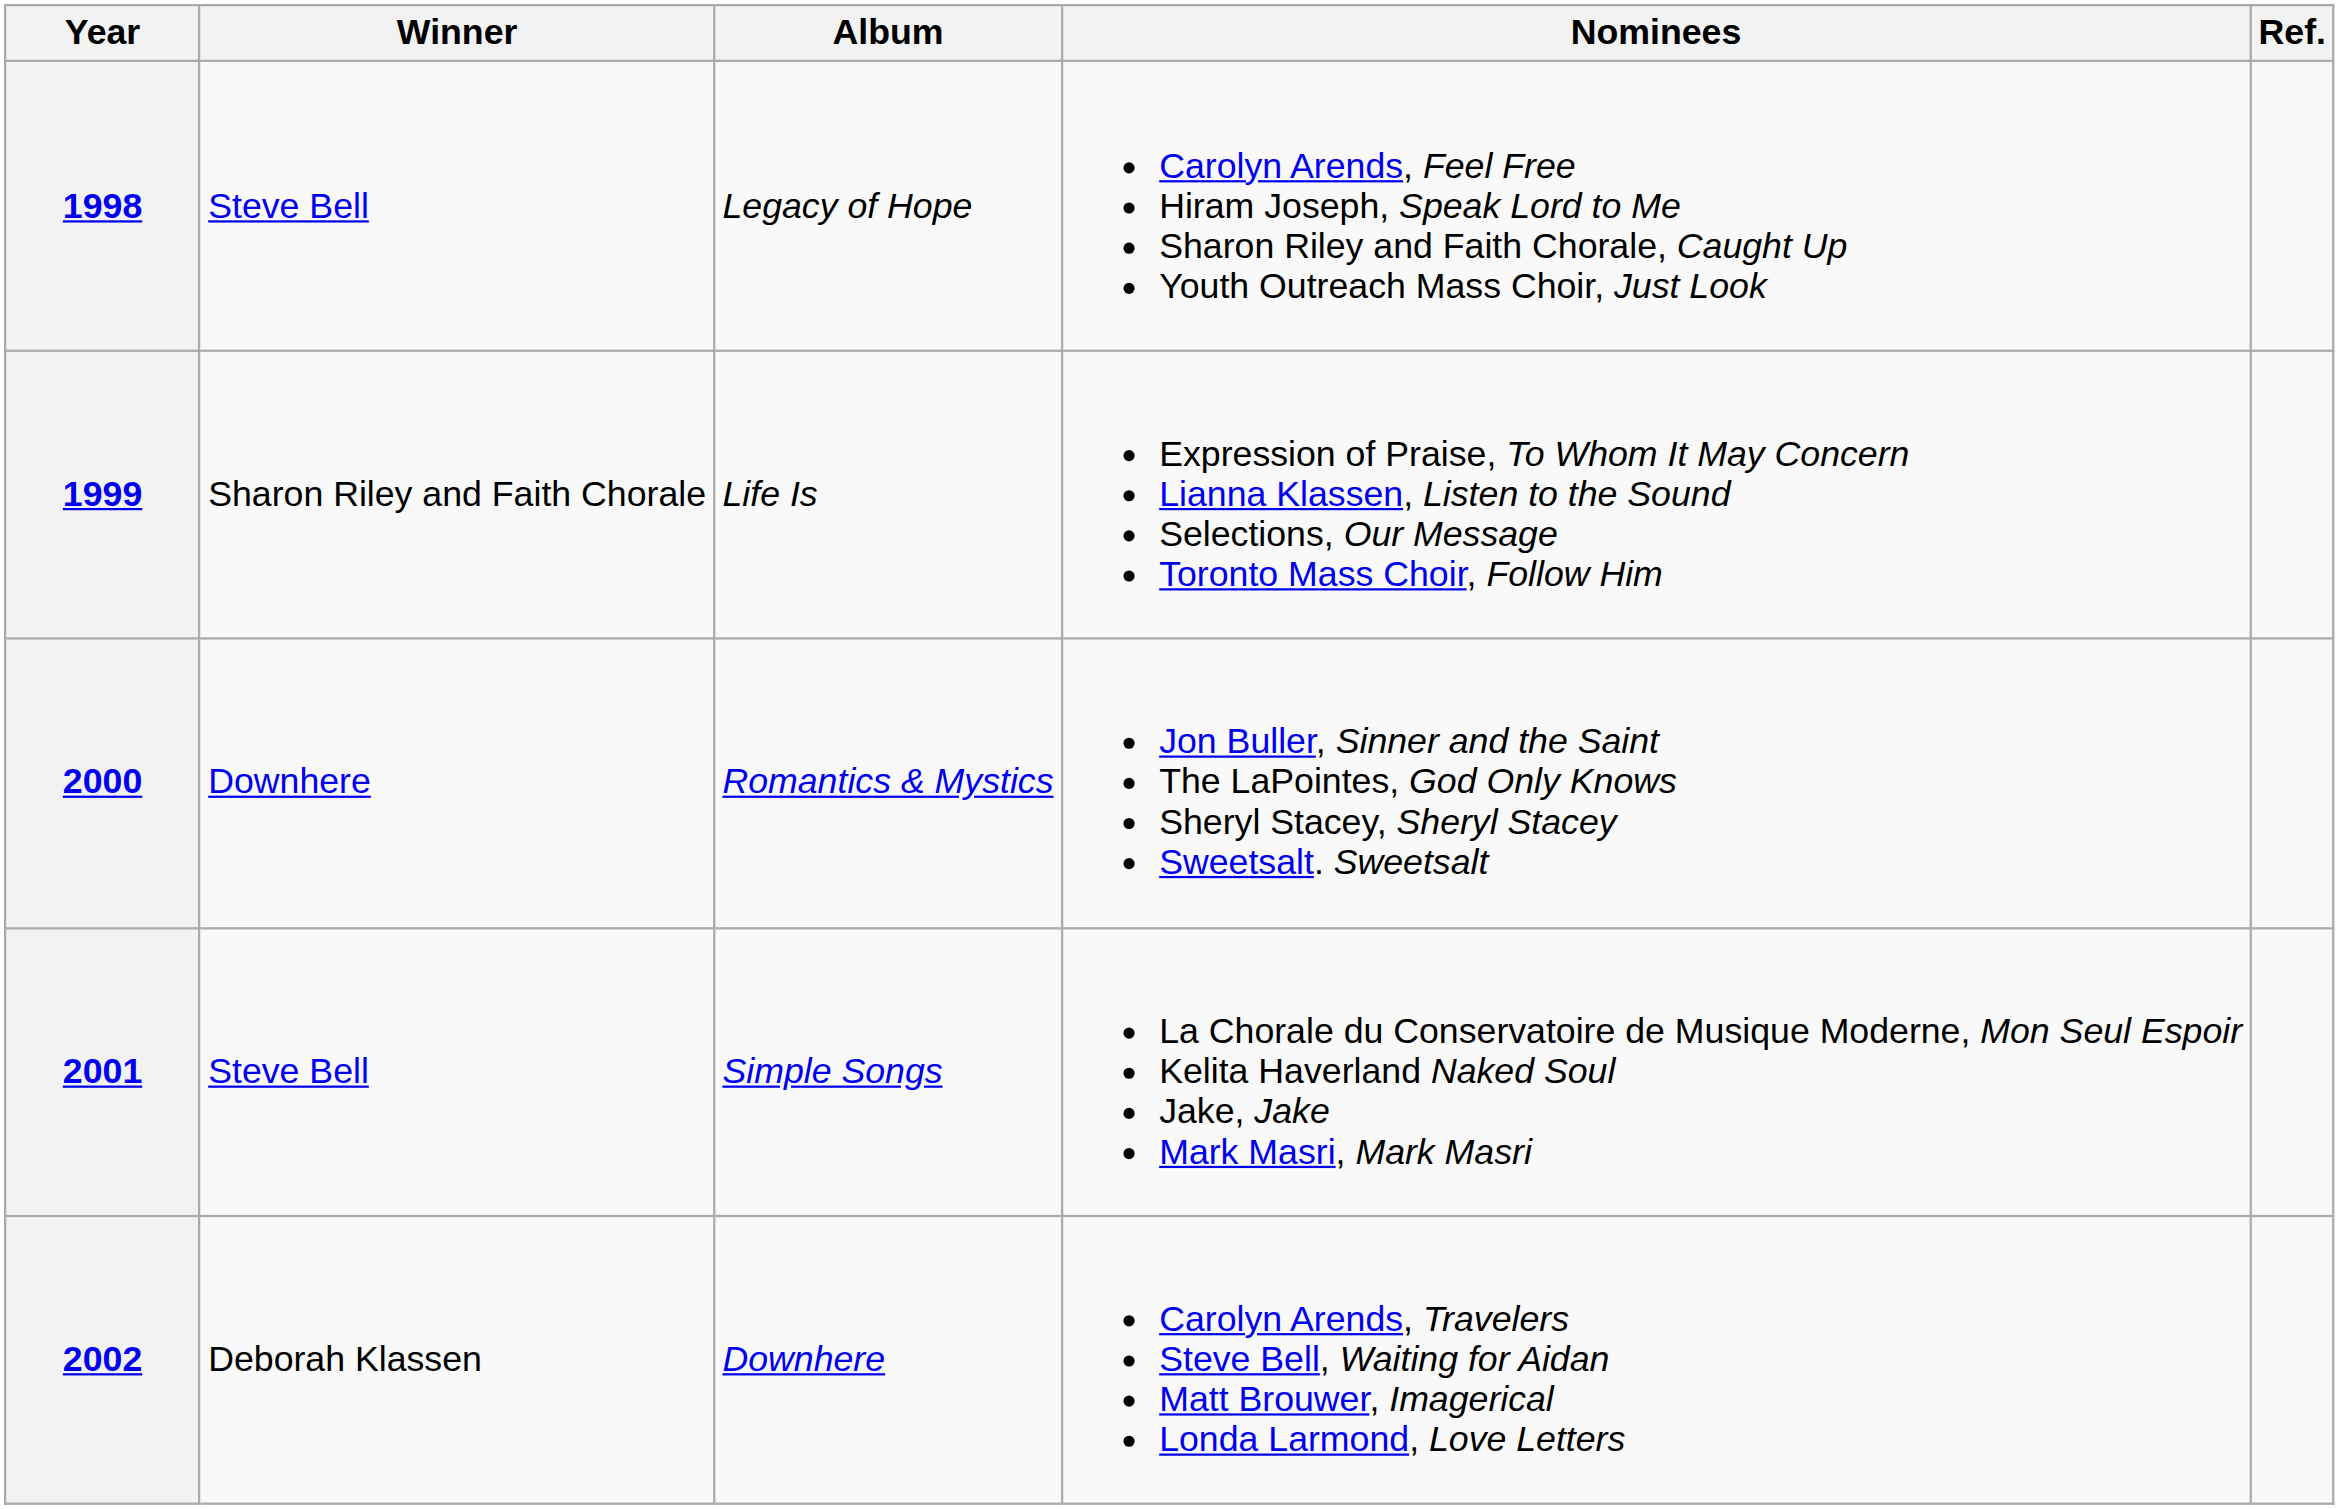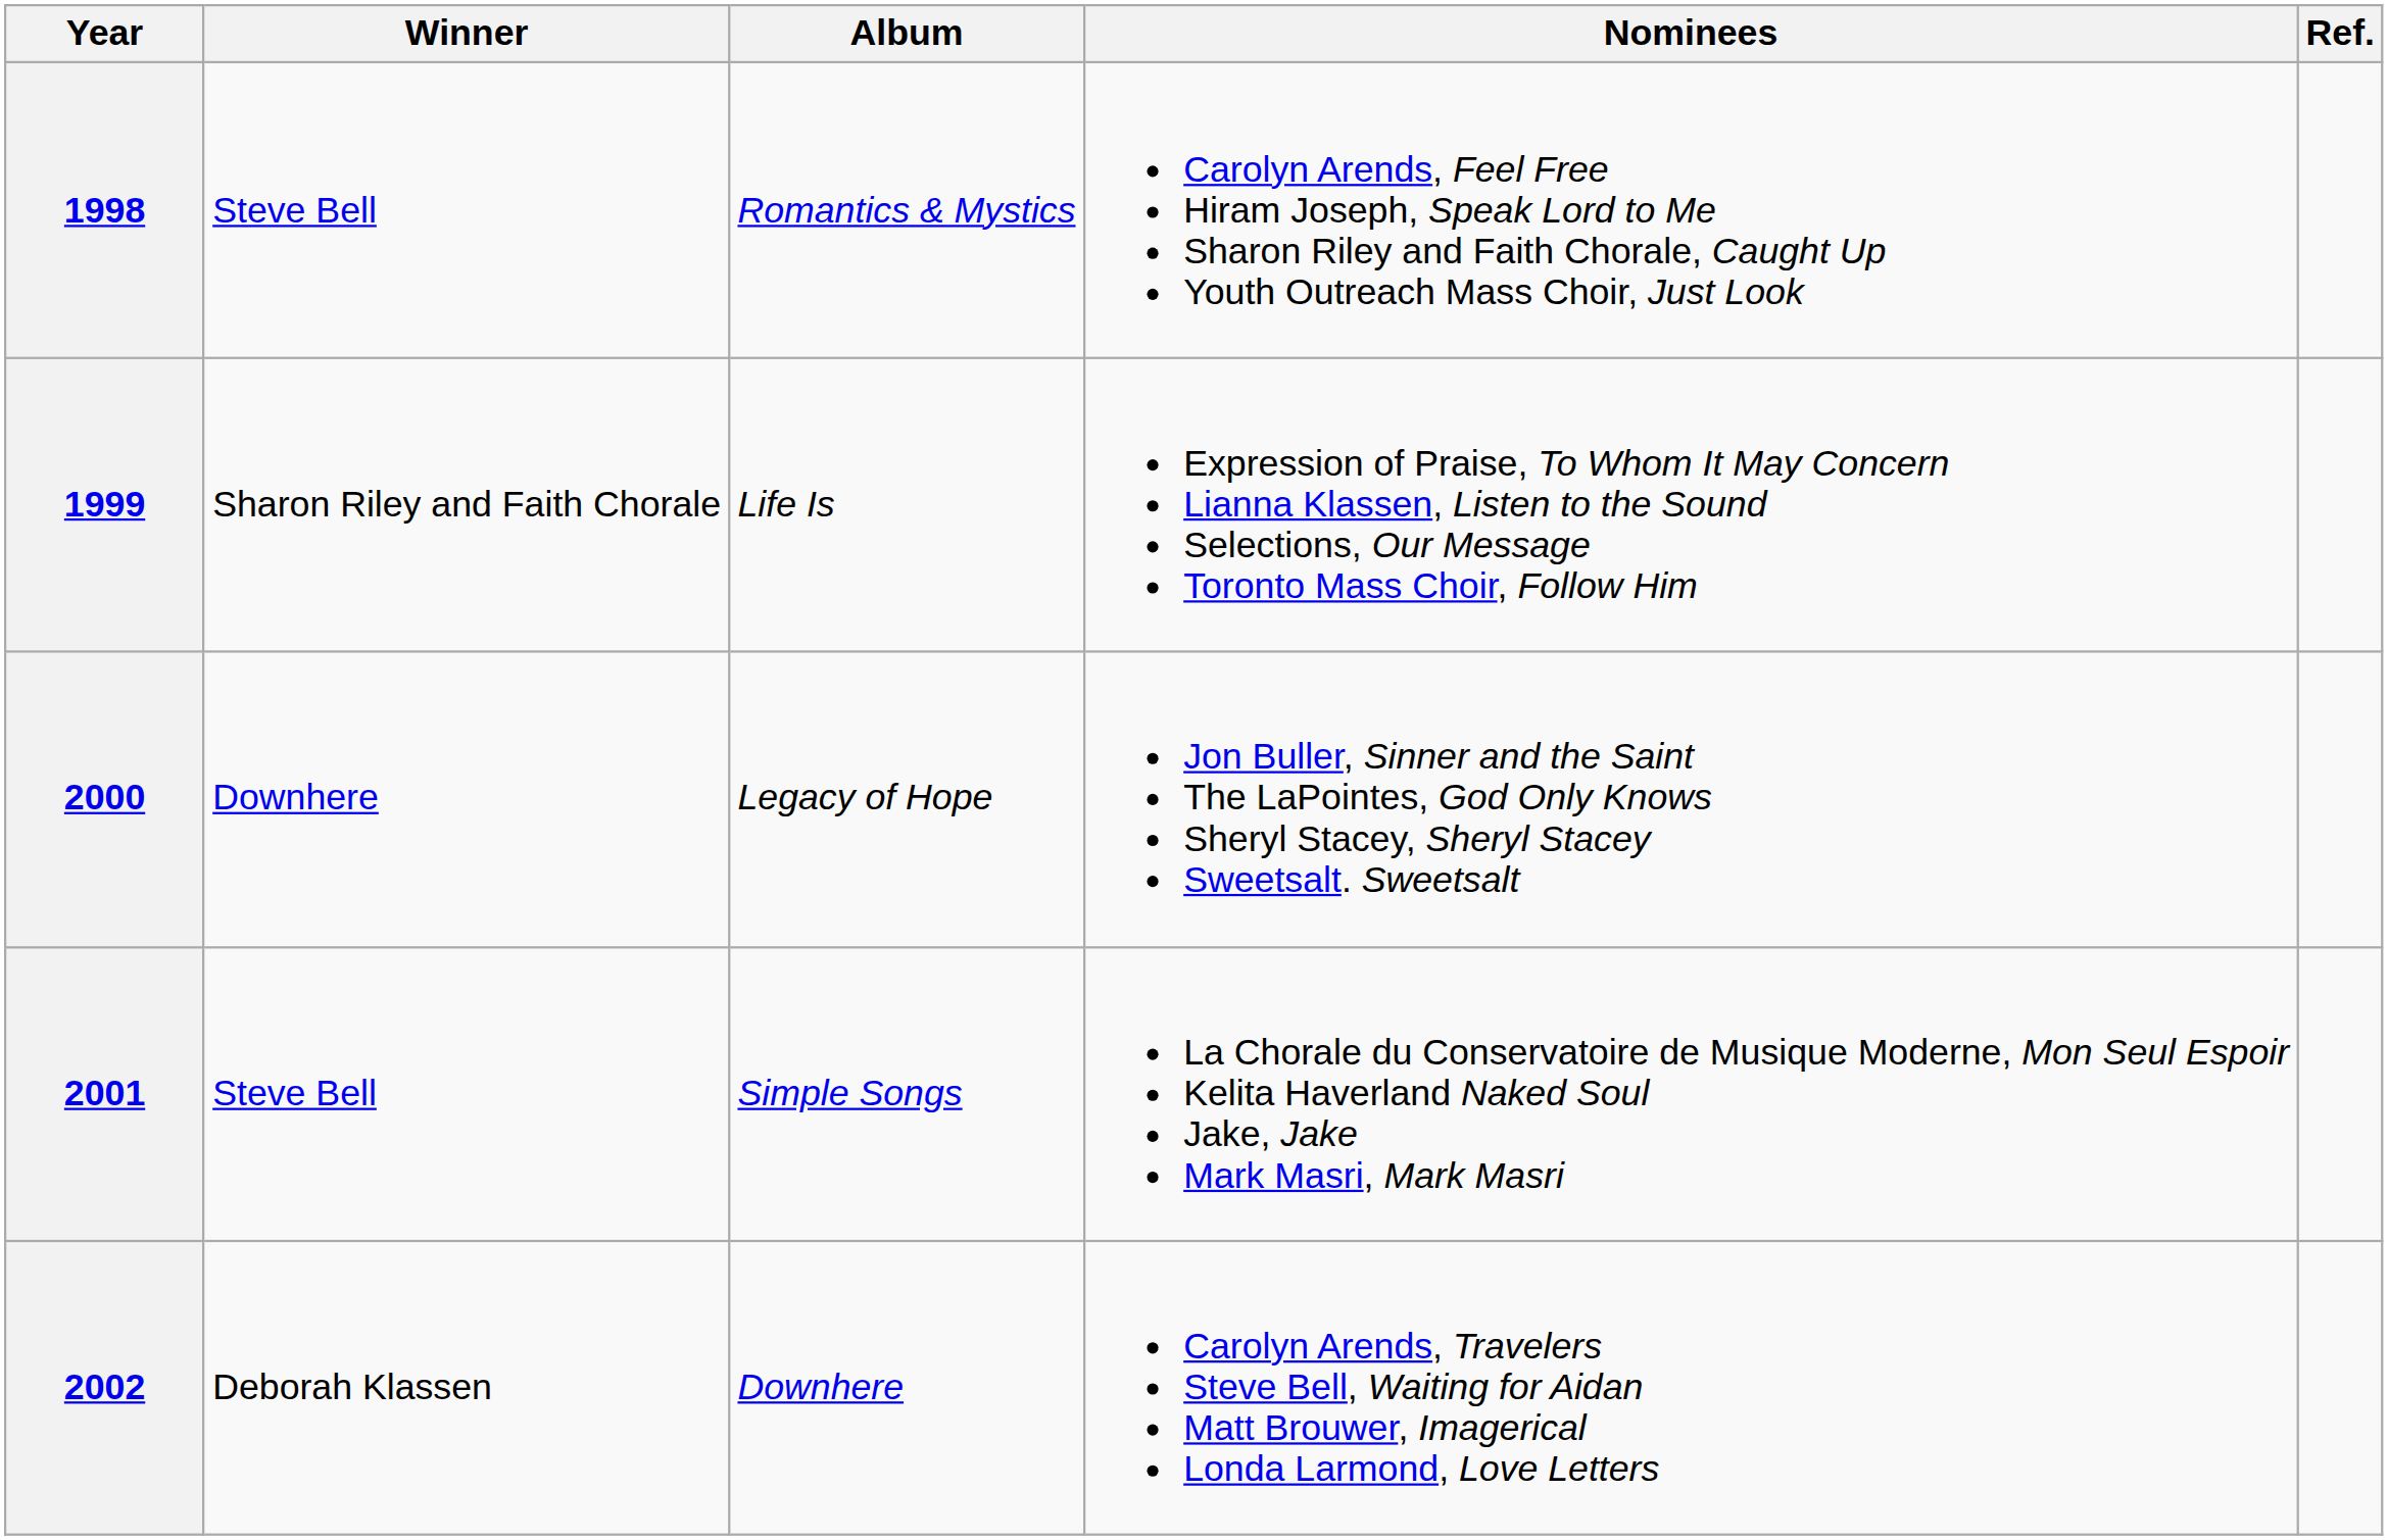1998 | Album: Legacy of Hope -> Romantics & Mystics
2000 | Album: Romantics & Mystics -> Legacy of Hope
